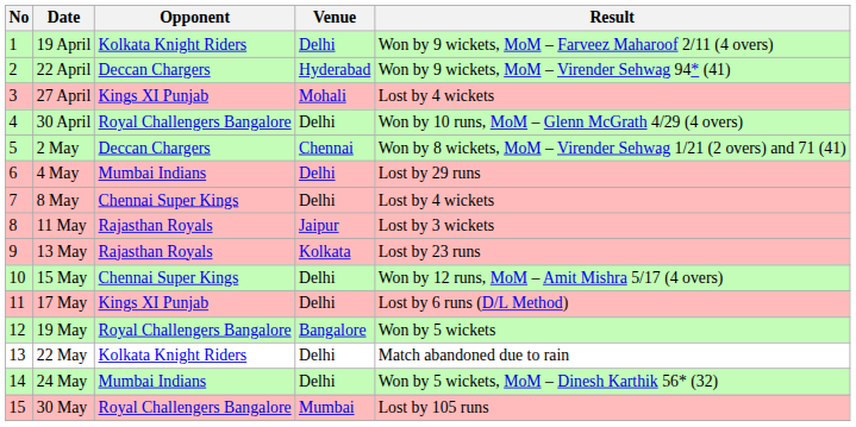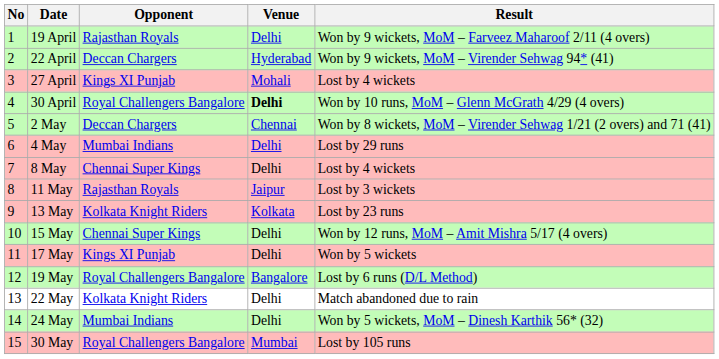19 April | Opponent: Kolkata Knight Riders -> Rajasthan Royals
30 April | Venue: normal -> bold
13 May | Opponent: Rajasthan Royals -> Kolkata Knight Riders
17 May | Result: Lost by 6 runs (D/L Method) -> Won by 5 wickets
19 May | Result: Won by 5 wickets -> Lost by 6 runs (D/L Method)
